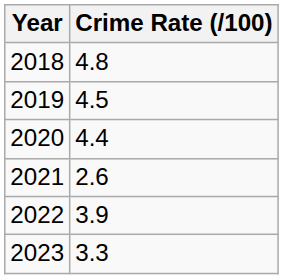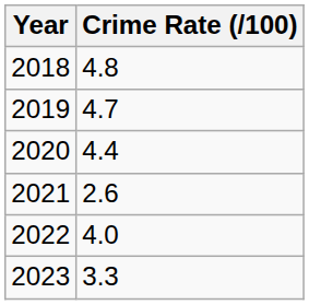2019 | Crime Rate (/100): 4.5 -> 4.7
2022 | Crime Rate (/100): 3.9 -> 4.0
